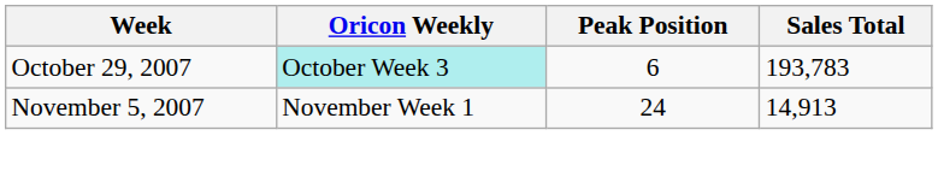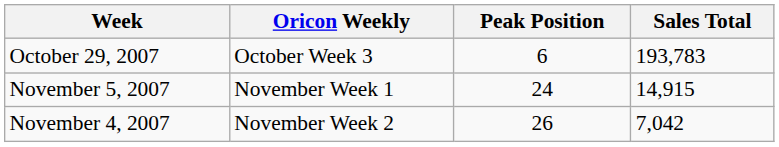October 29, 2007 | Oricon Weekly: paleturquoise background -> no background
November 5, 2007 | Sales Total: 14,913 -> 14,915
+ row: November 4, 2007 | November Week 2 | 26 | 7,042
